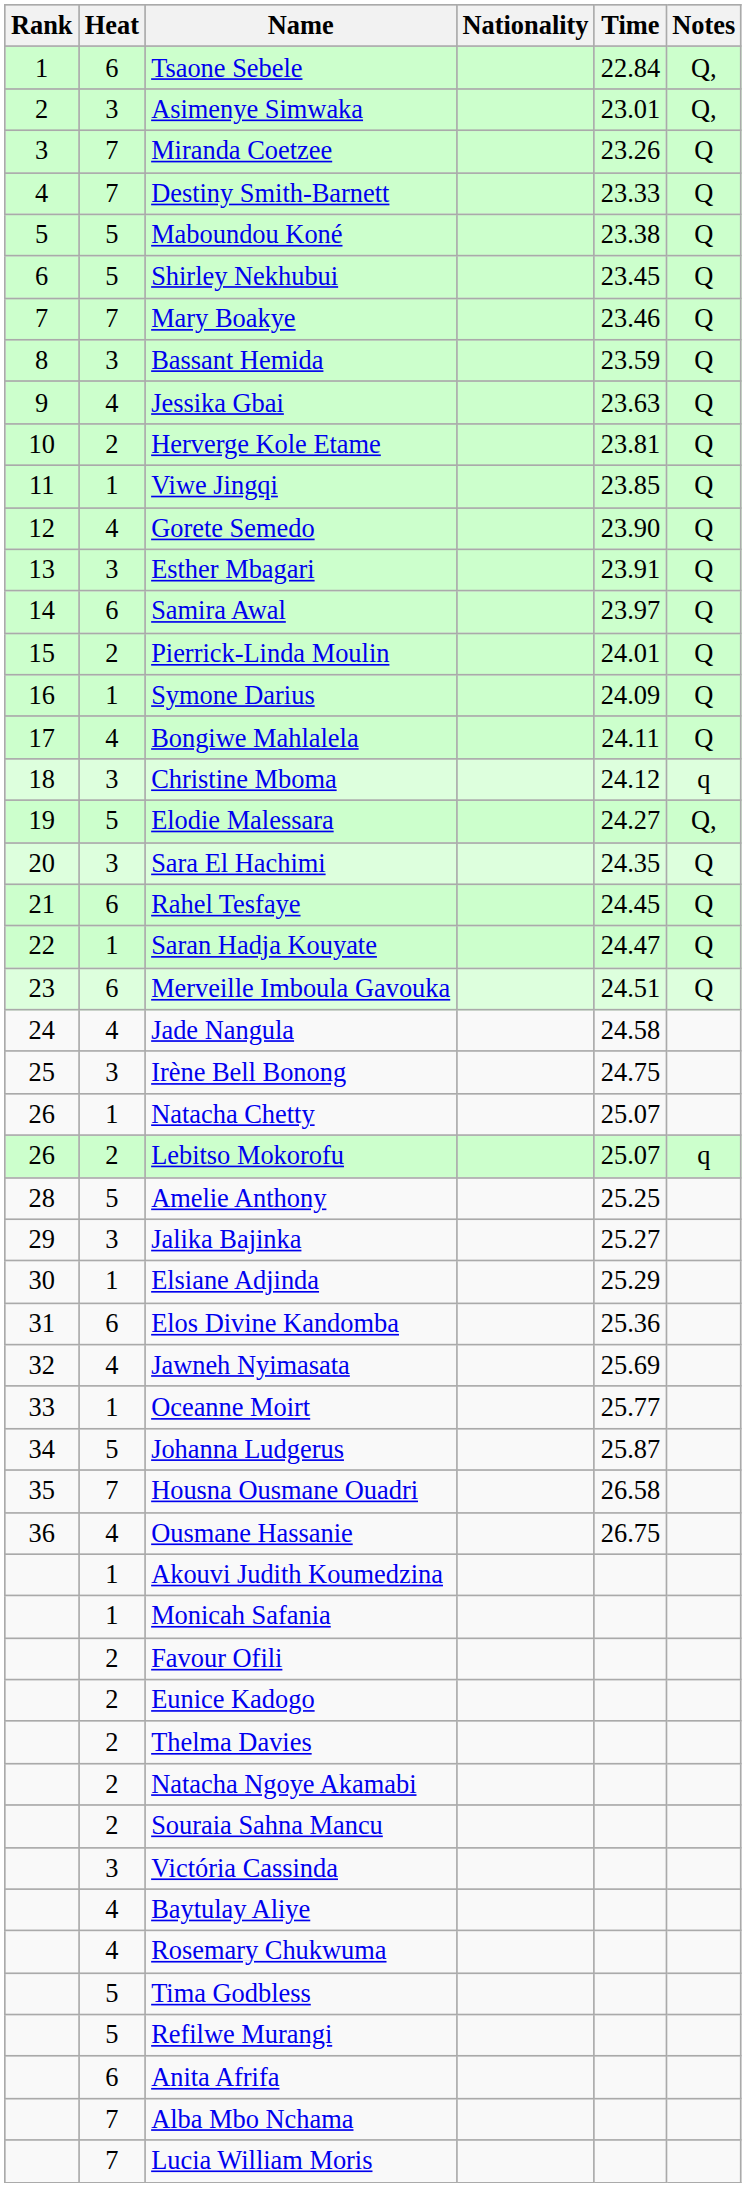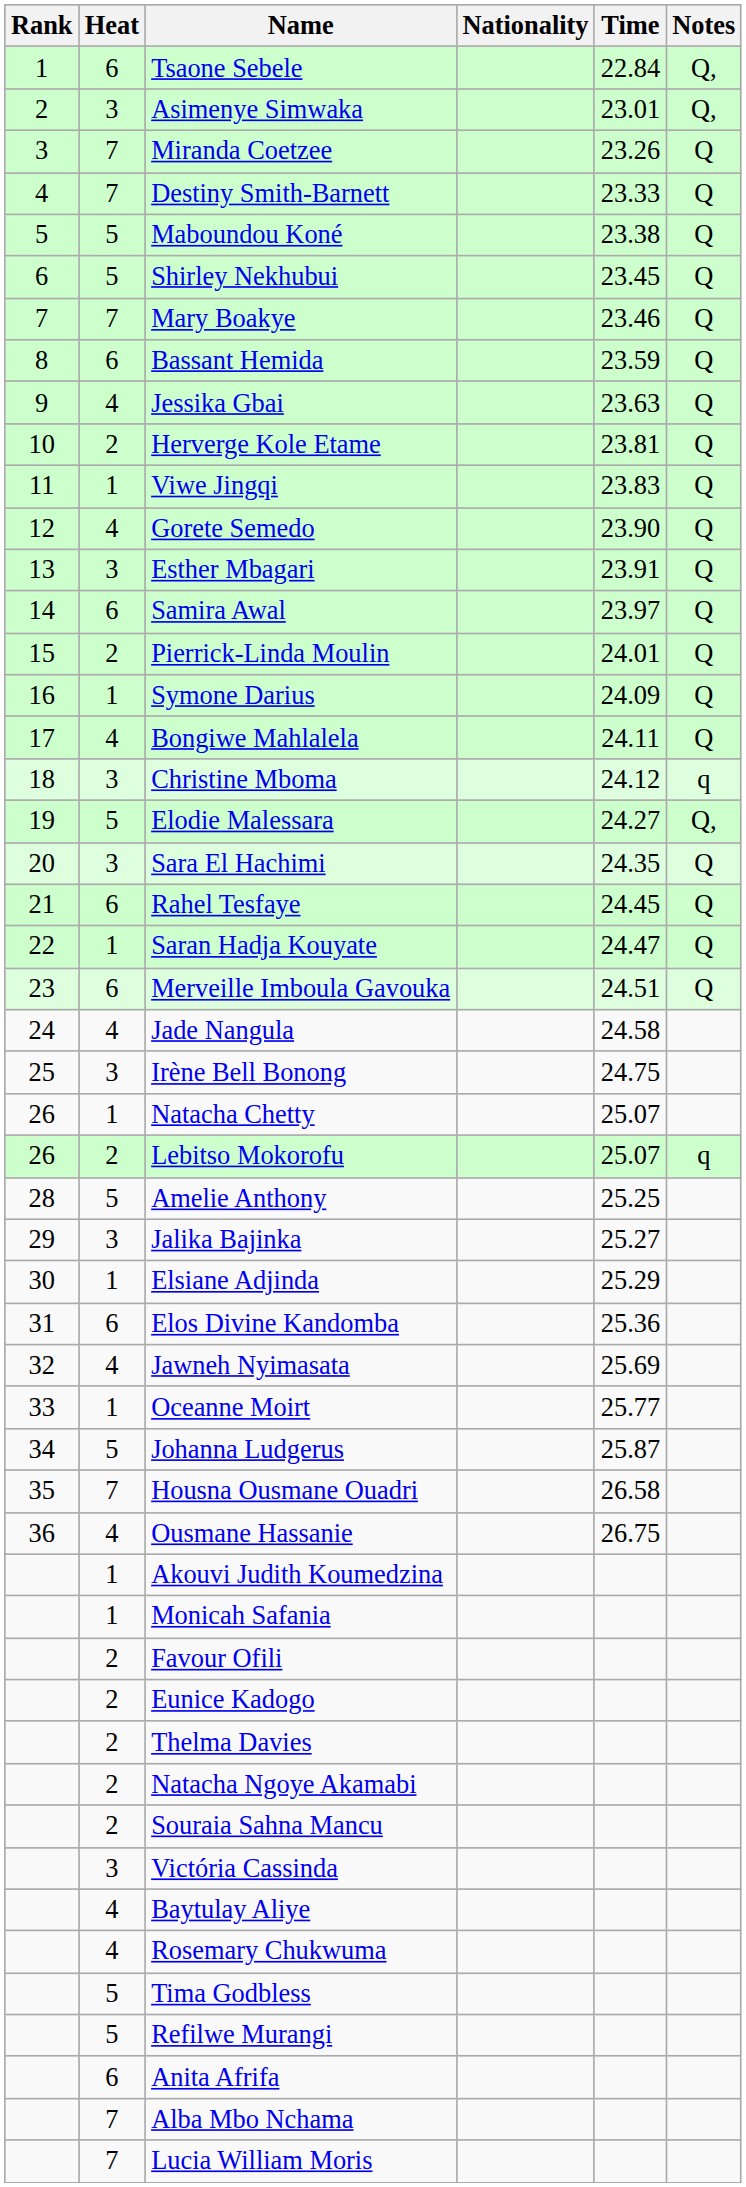Bassant Hemida | Heat: 3 -> 6
Viwe Jingqi | Time: 23.85 -> 23.83
